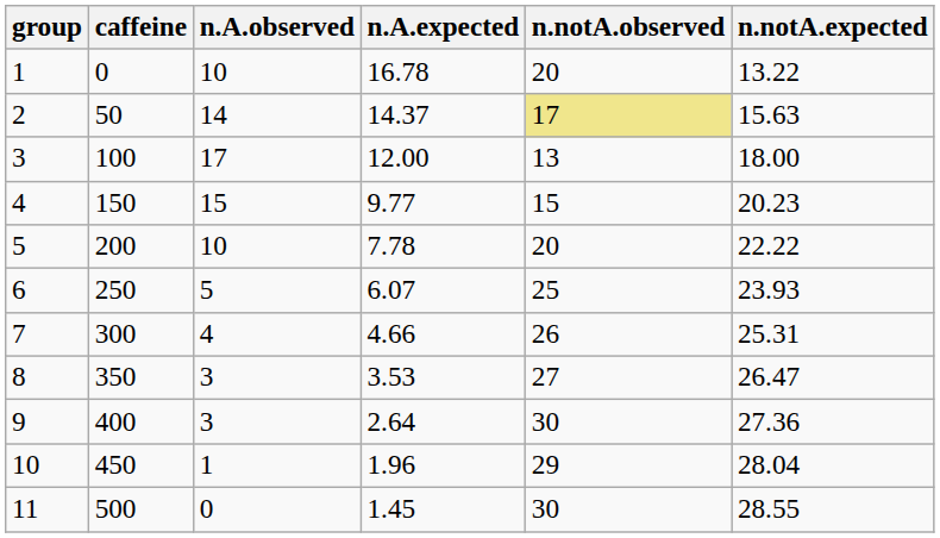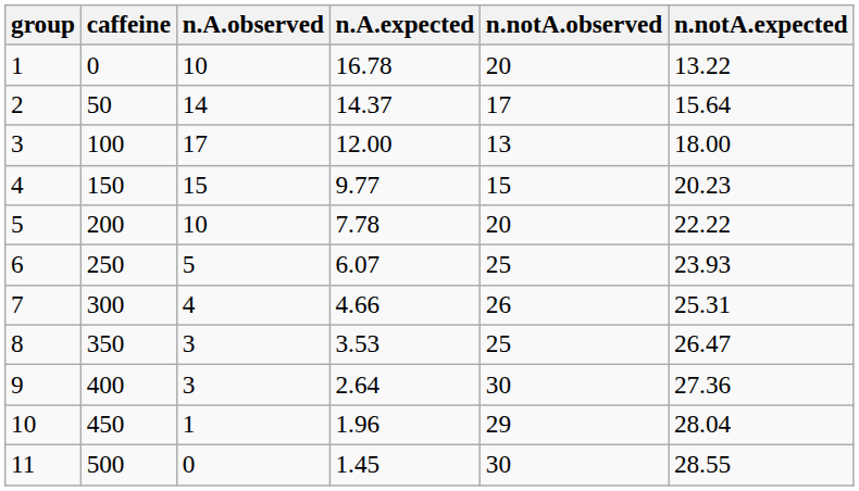2 | n.notA.observed: khaki background -> no background
2 | n.notA.expected: 15.63 -> 15.64
8 | n.notA.observed: 27 -> 25
